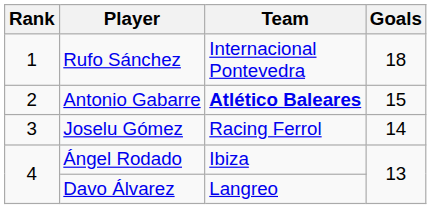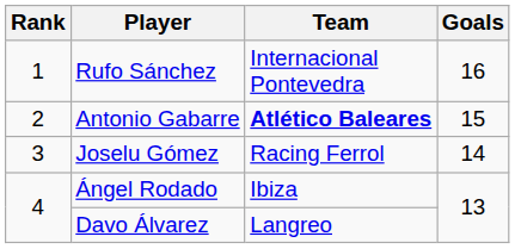Rufo Sánchez | Goals: 18 -> 16
